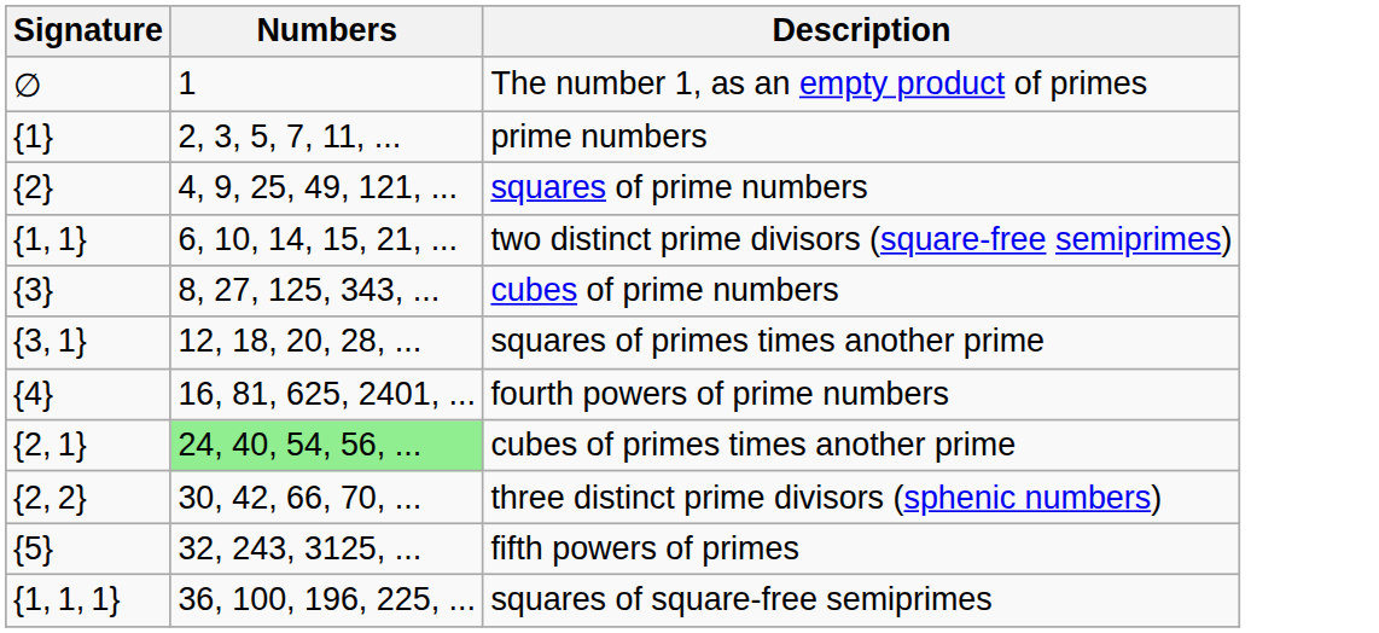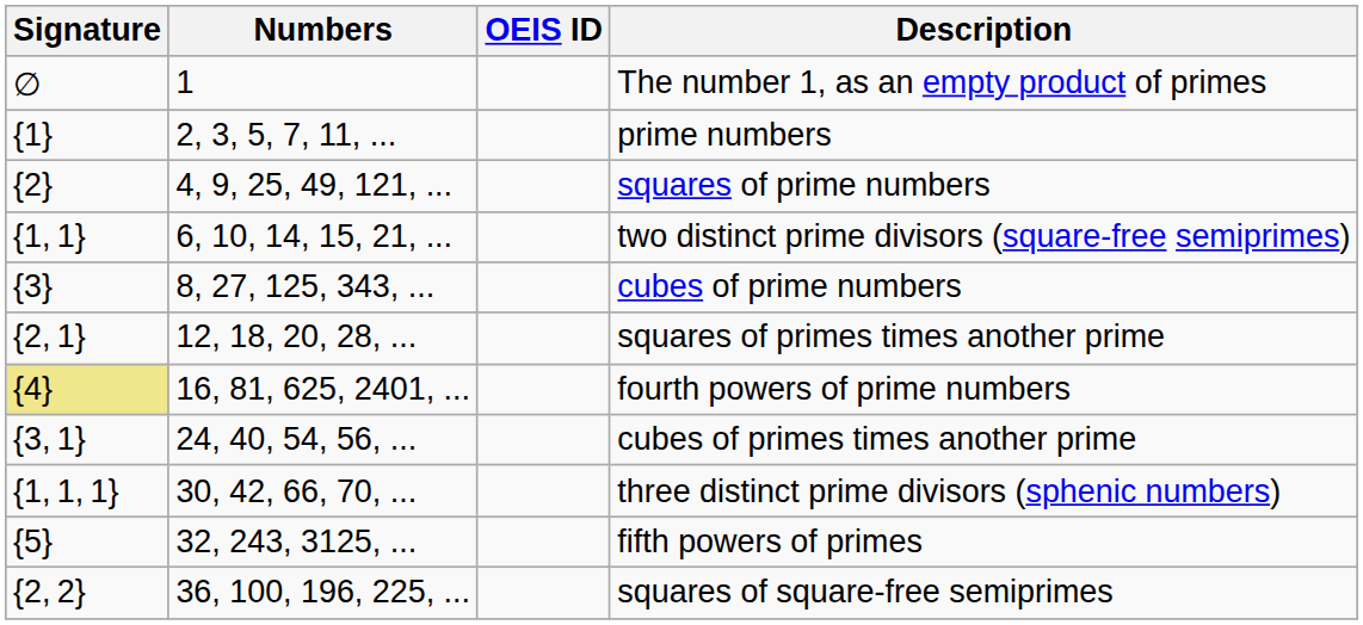+ column: OEIS ID
squares of primes times another prime | Signature: {3, 1} -> {2, 1}
fourth powers of prime numbers | Signature: no background -> khaki background
cubes of primes times another prime | Signature: {2, 1} -> {3, 1}
cubes of primes times another prime | Numbers: lightgreen background -> no background
three distinct prime divisors (sphenic numbers) | Signature: {2, 2} -> {1, 1, 1}
squares of square-free semiprimes | Signature: {1, 1, 1} -> {2, 2}
